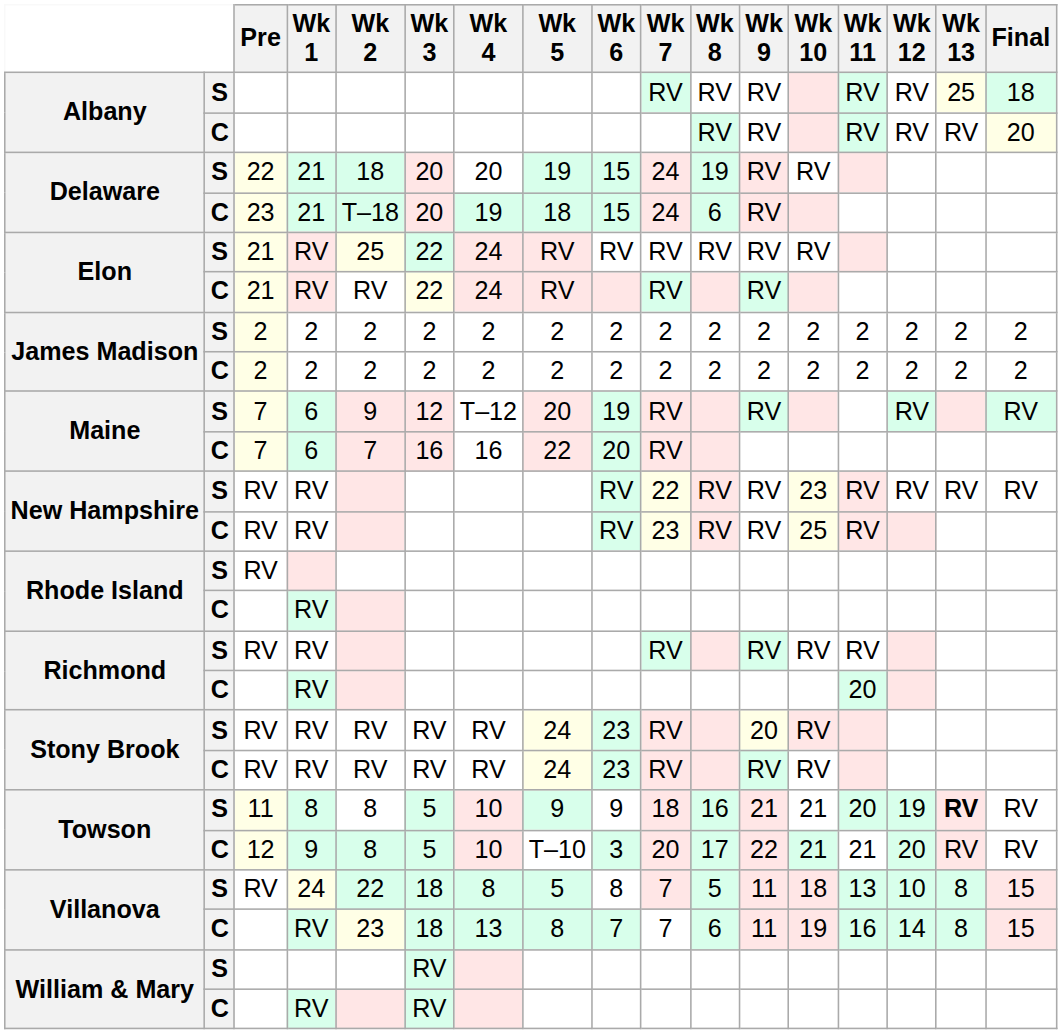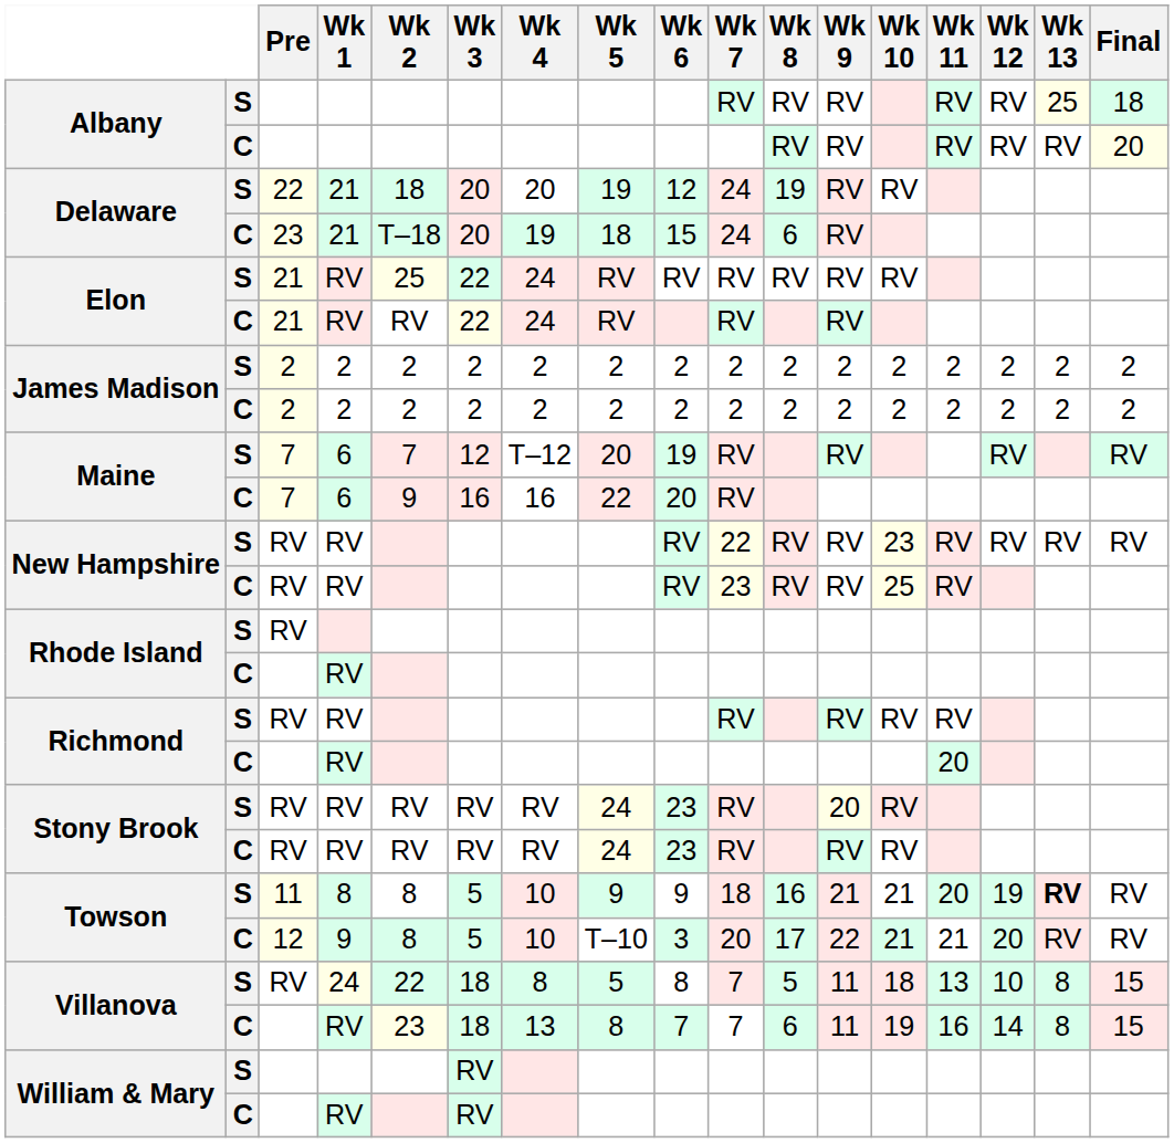Delaware / S | Wk 6: 15 -> 12
Maine / S | Wk 2: 9 -> 7
Maine / C | Wk 2: 7 -> 9
